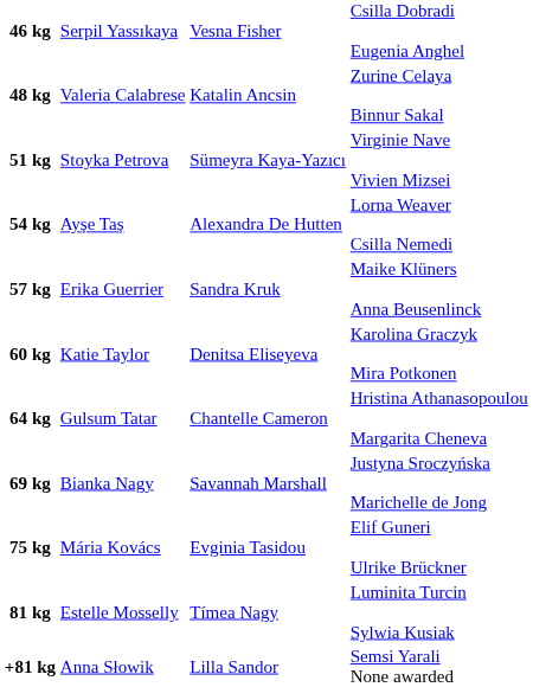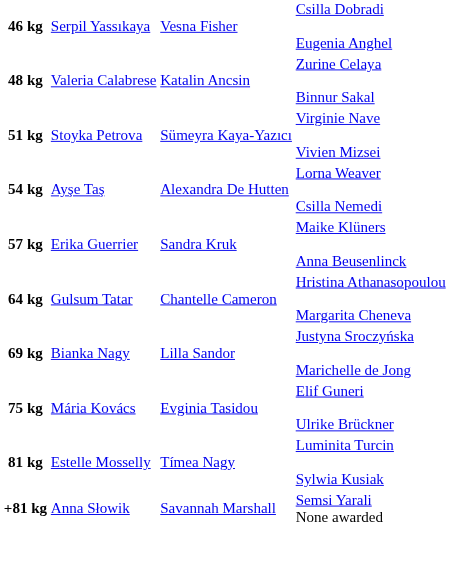- row: 60 kg | Katie Taylor | Denitsa Eliseyeva | Karolina Graczyk Mira Potkonen
69 kg | column 3: Savannah Marshall -> Lilla Sandor
+81 kg | column 3: Lilla Sandor -> Savannah Marshall
